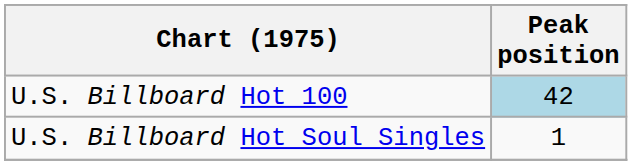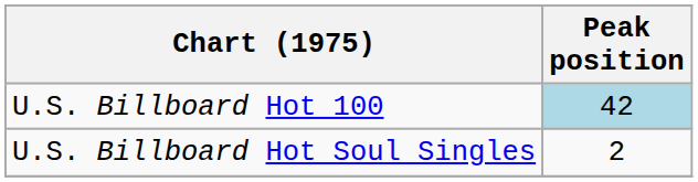U.S. Billboard Hot Soul Singles | Peak position: 1 -> 2
